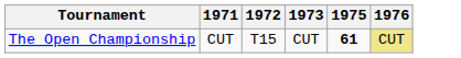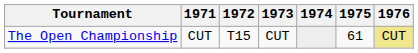+ column: 1974
The Open Championship | 1975: bold -> normal
